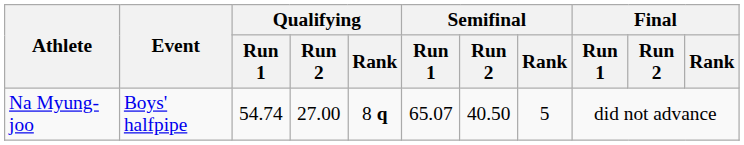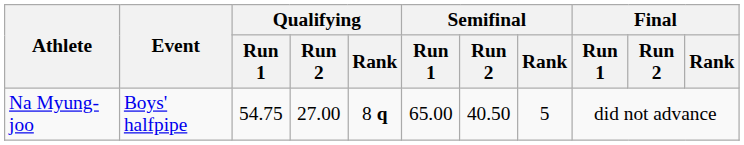Na Myung-joo | Qualifying / Run 1: 54.74 -> 54.75
Na Myung-joo | Semifinal / Run 1: 65.07 -> 65.00
